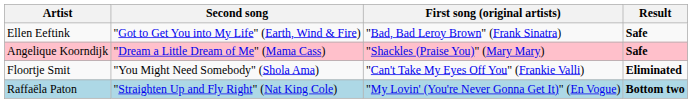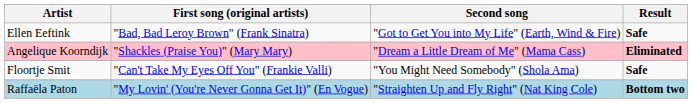columns swapped: First song (original artists) <-> Second song
Angelique Koorndijk | Result: Safe -> Eliminated
Floortje Smit | Result: Eliminated -> Safe
